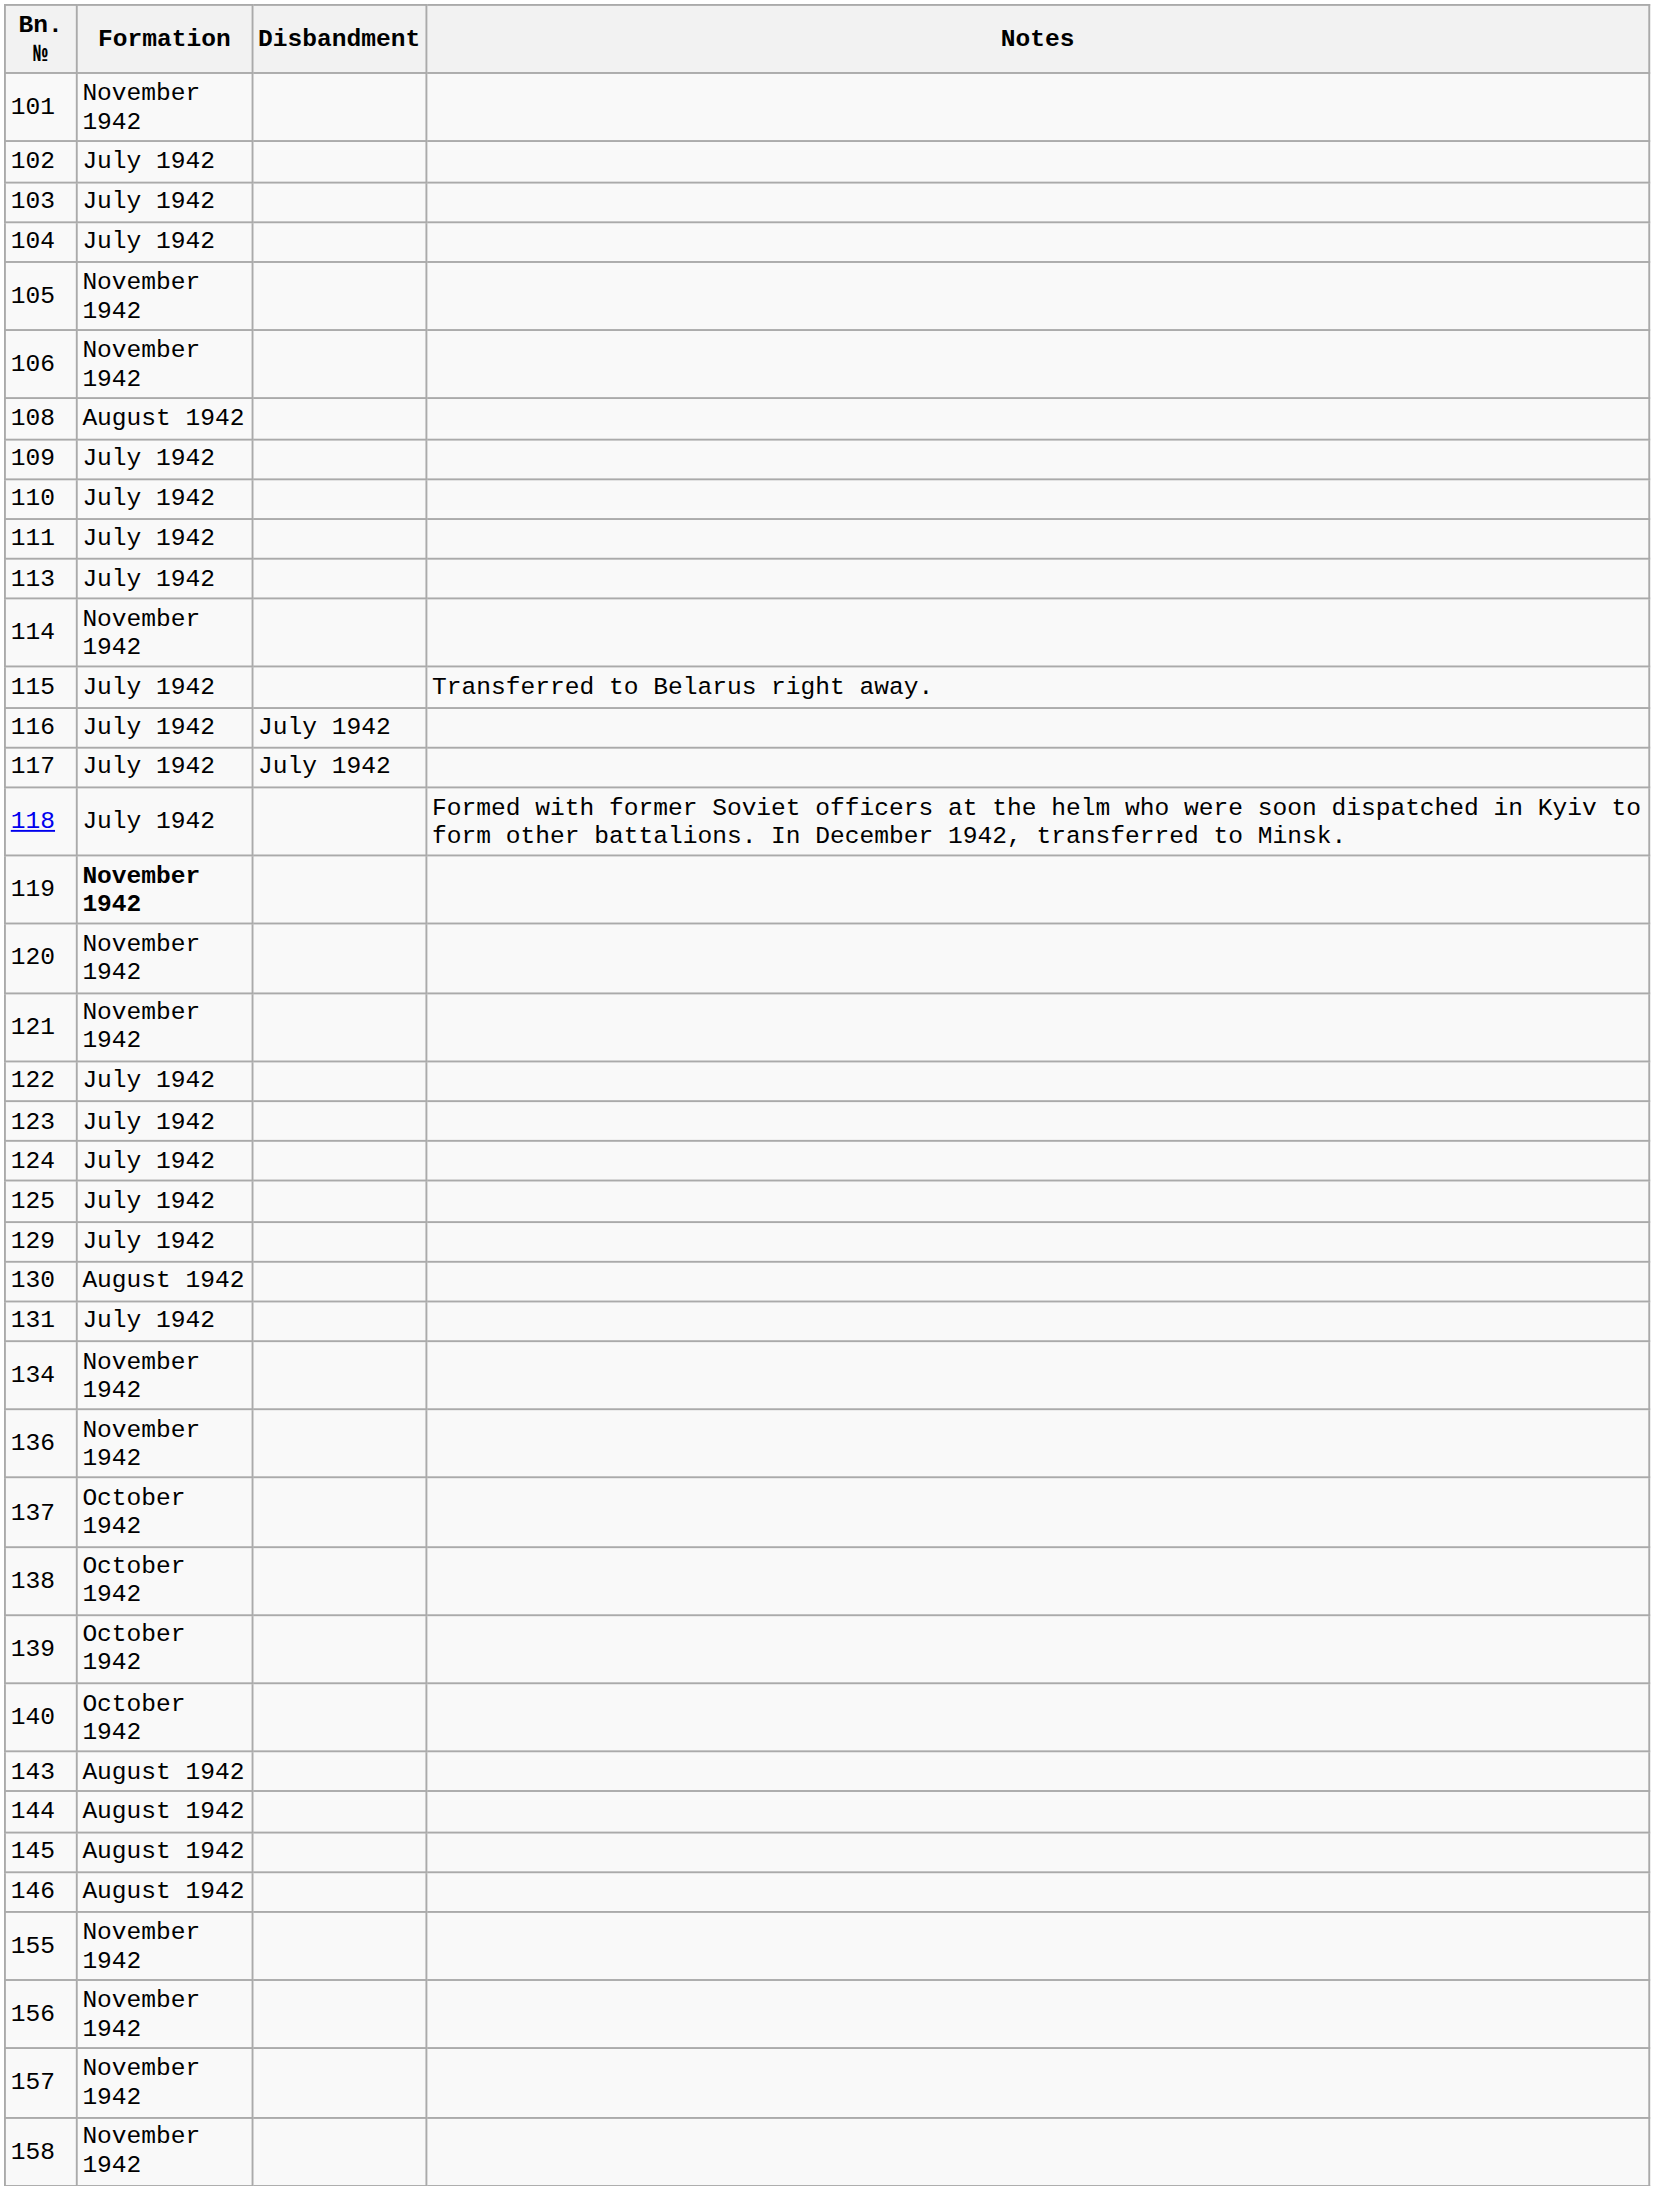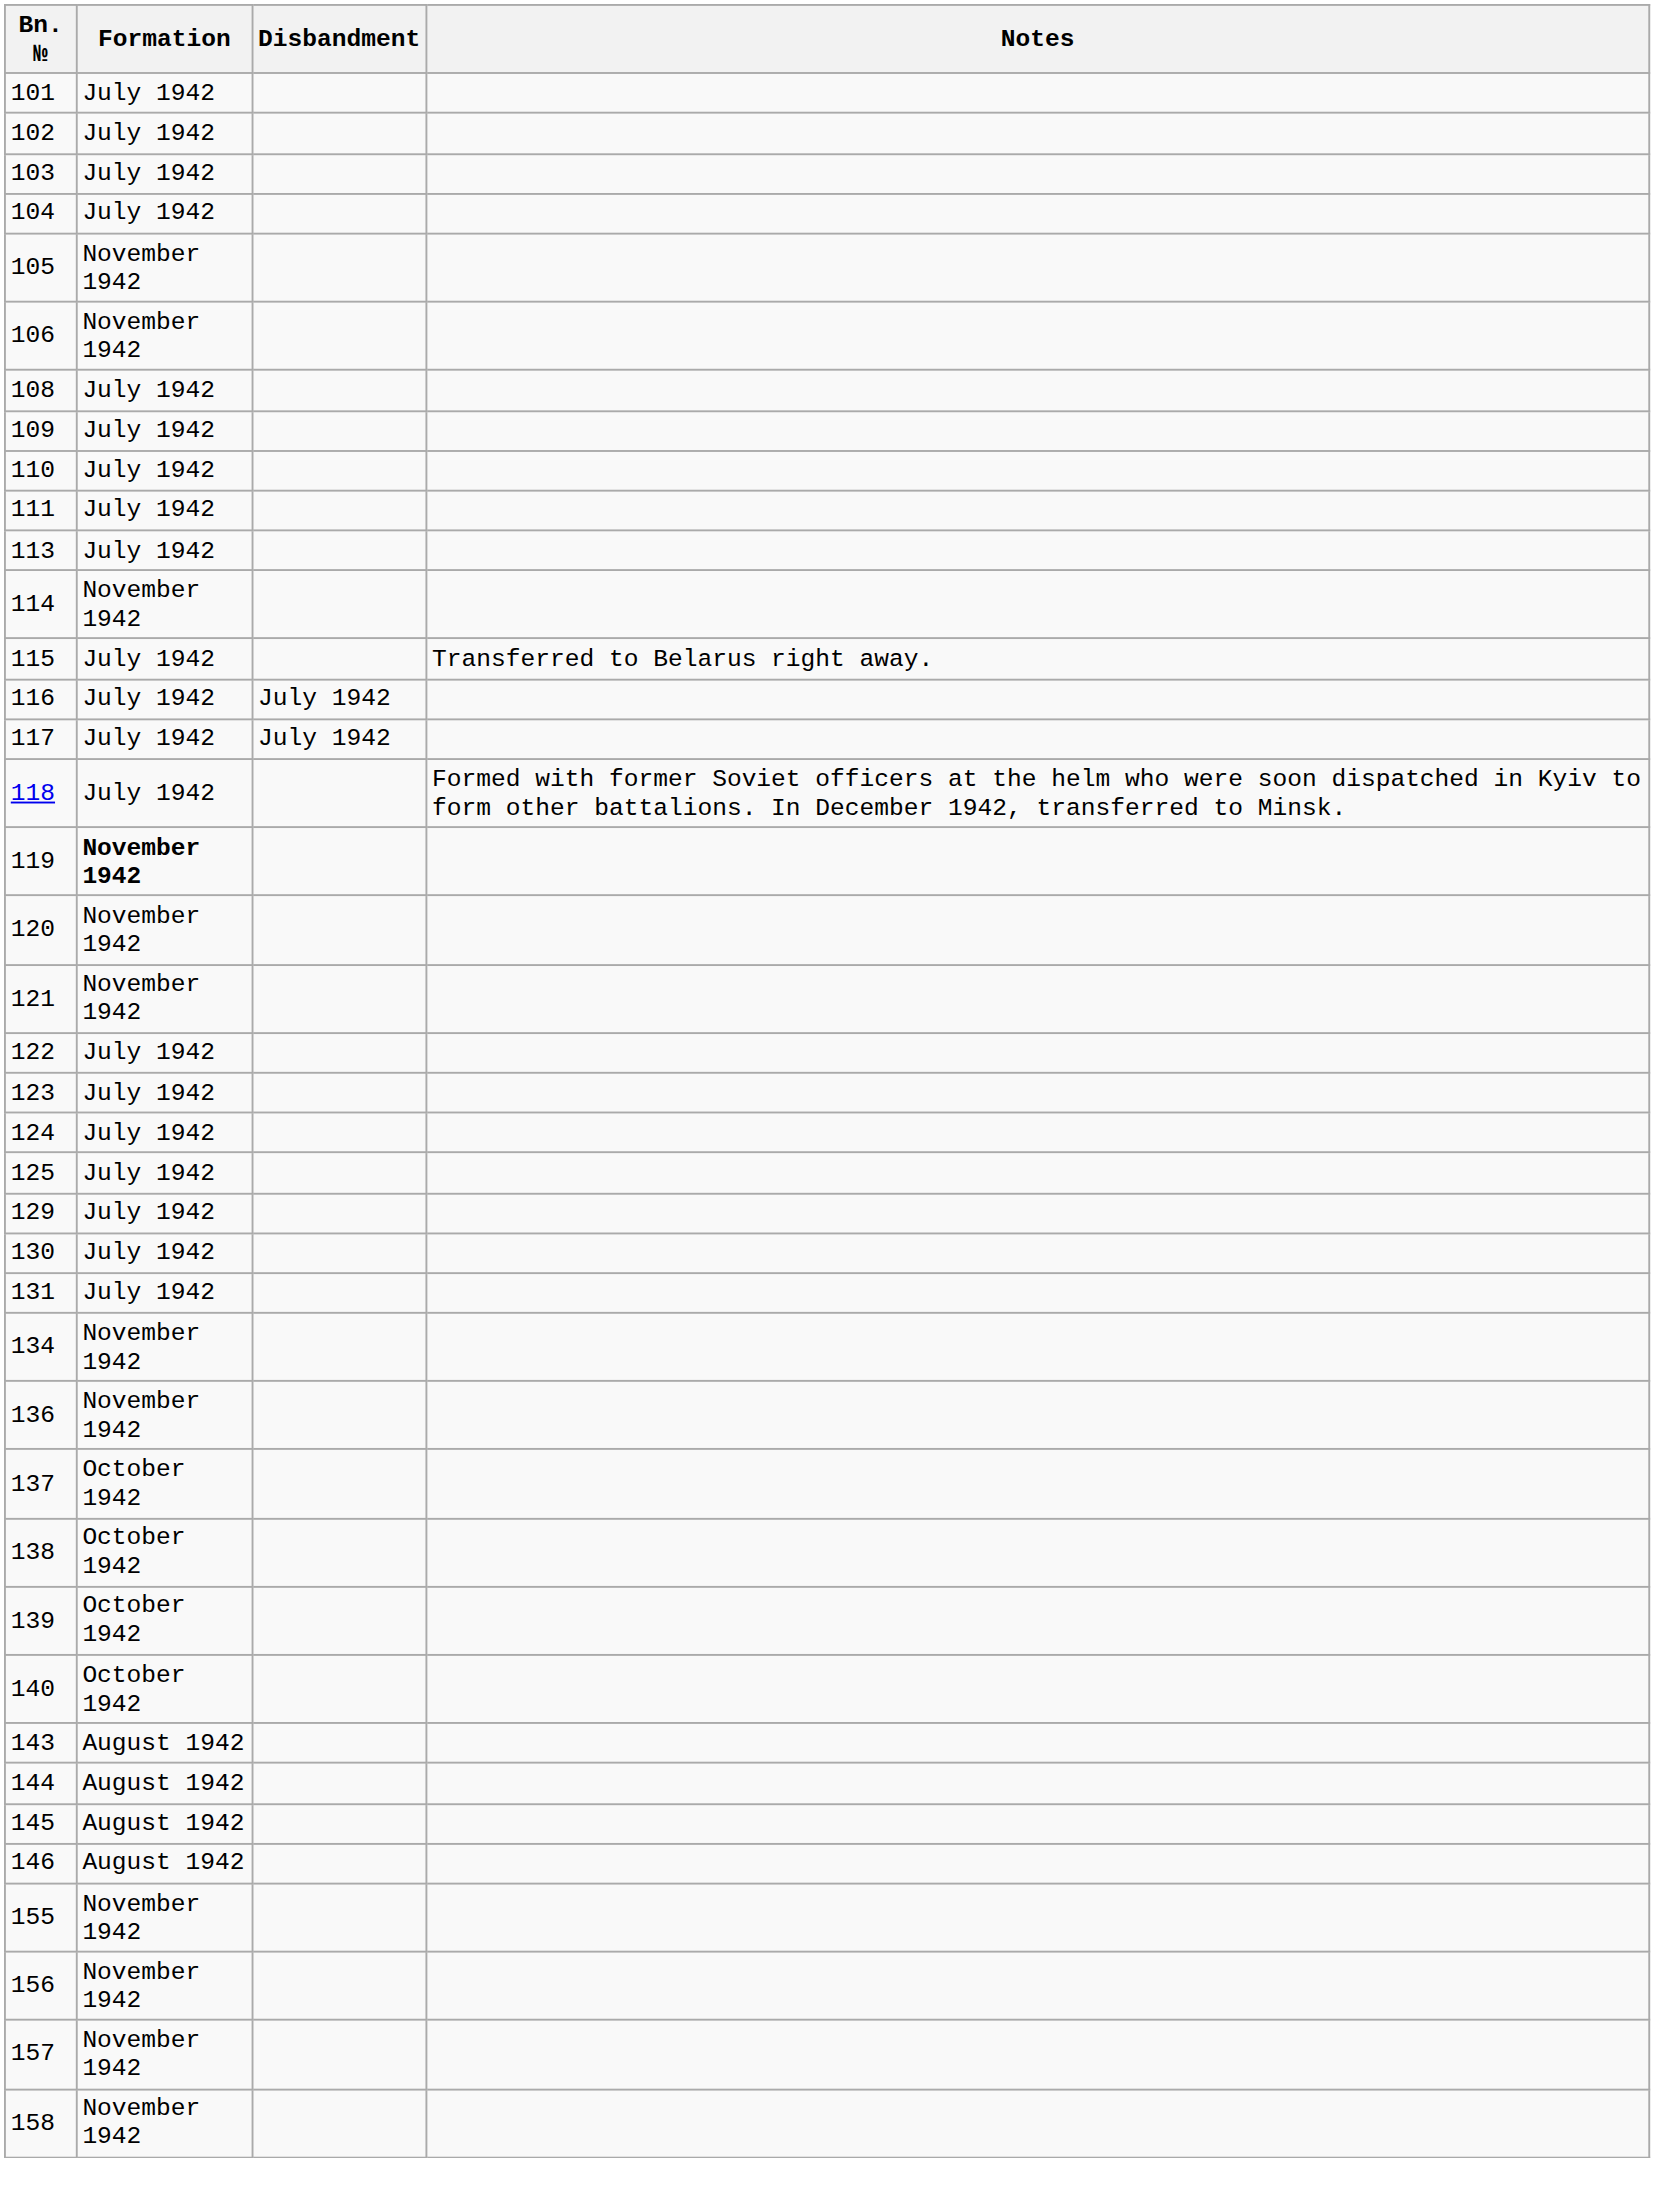101 | Formation: November 1942 -> July 1942
108 | Formation: August 1942 -> July 1942
130 | Formation: August 1942 -> July 1942
